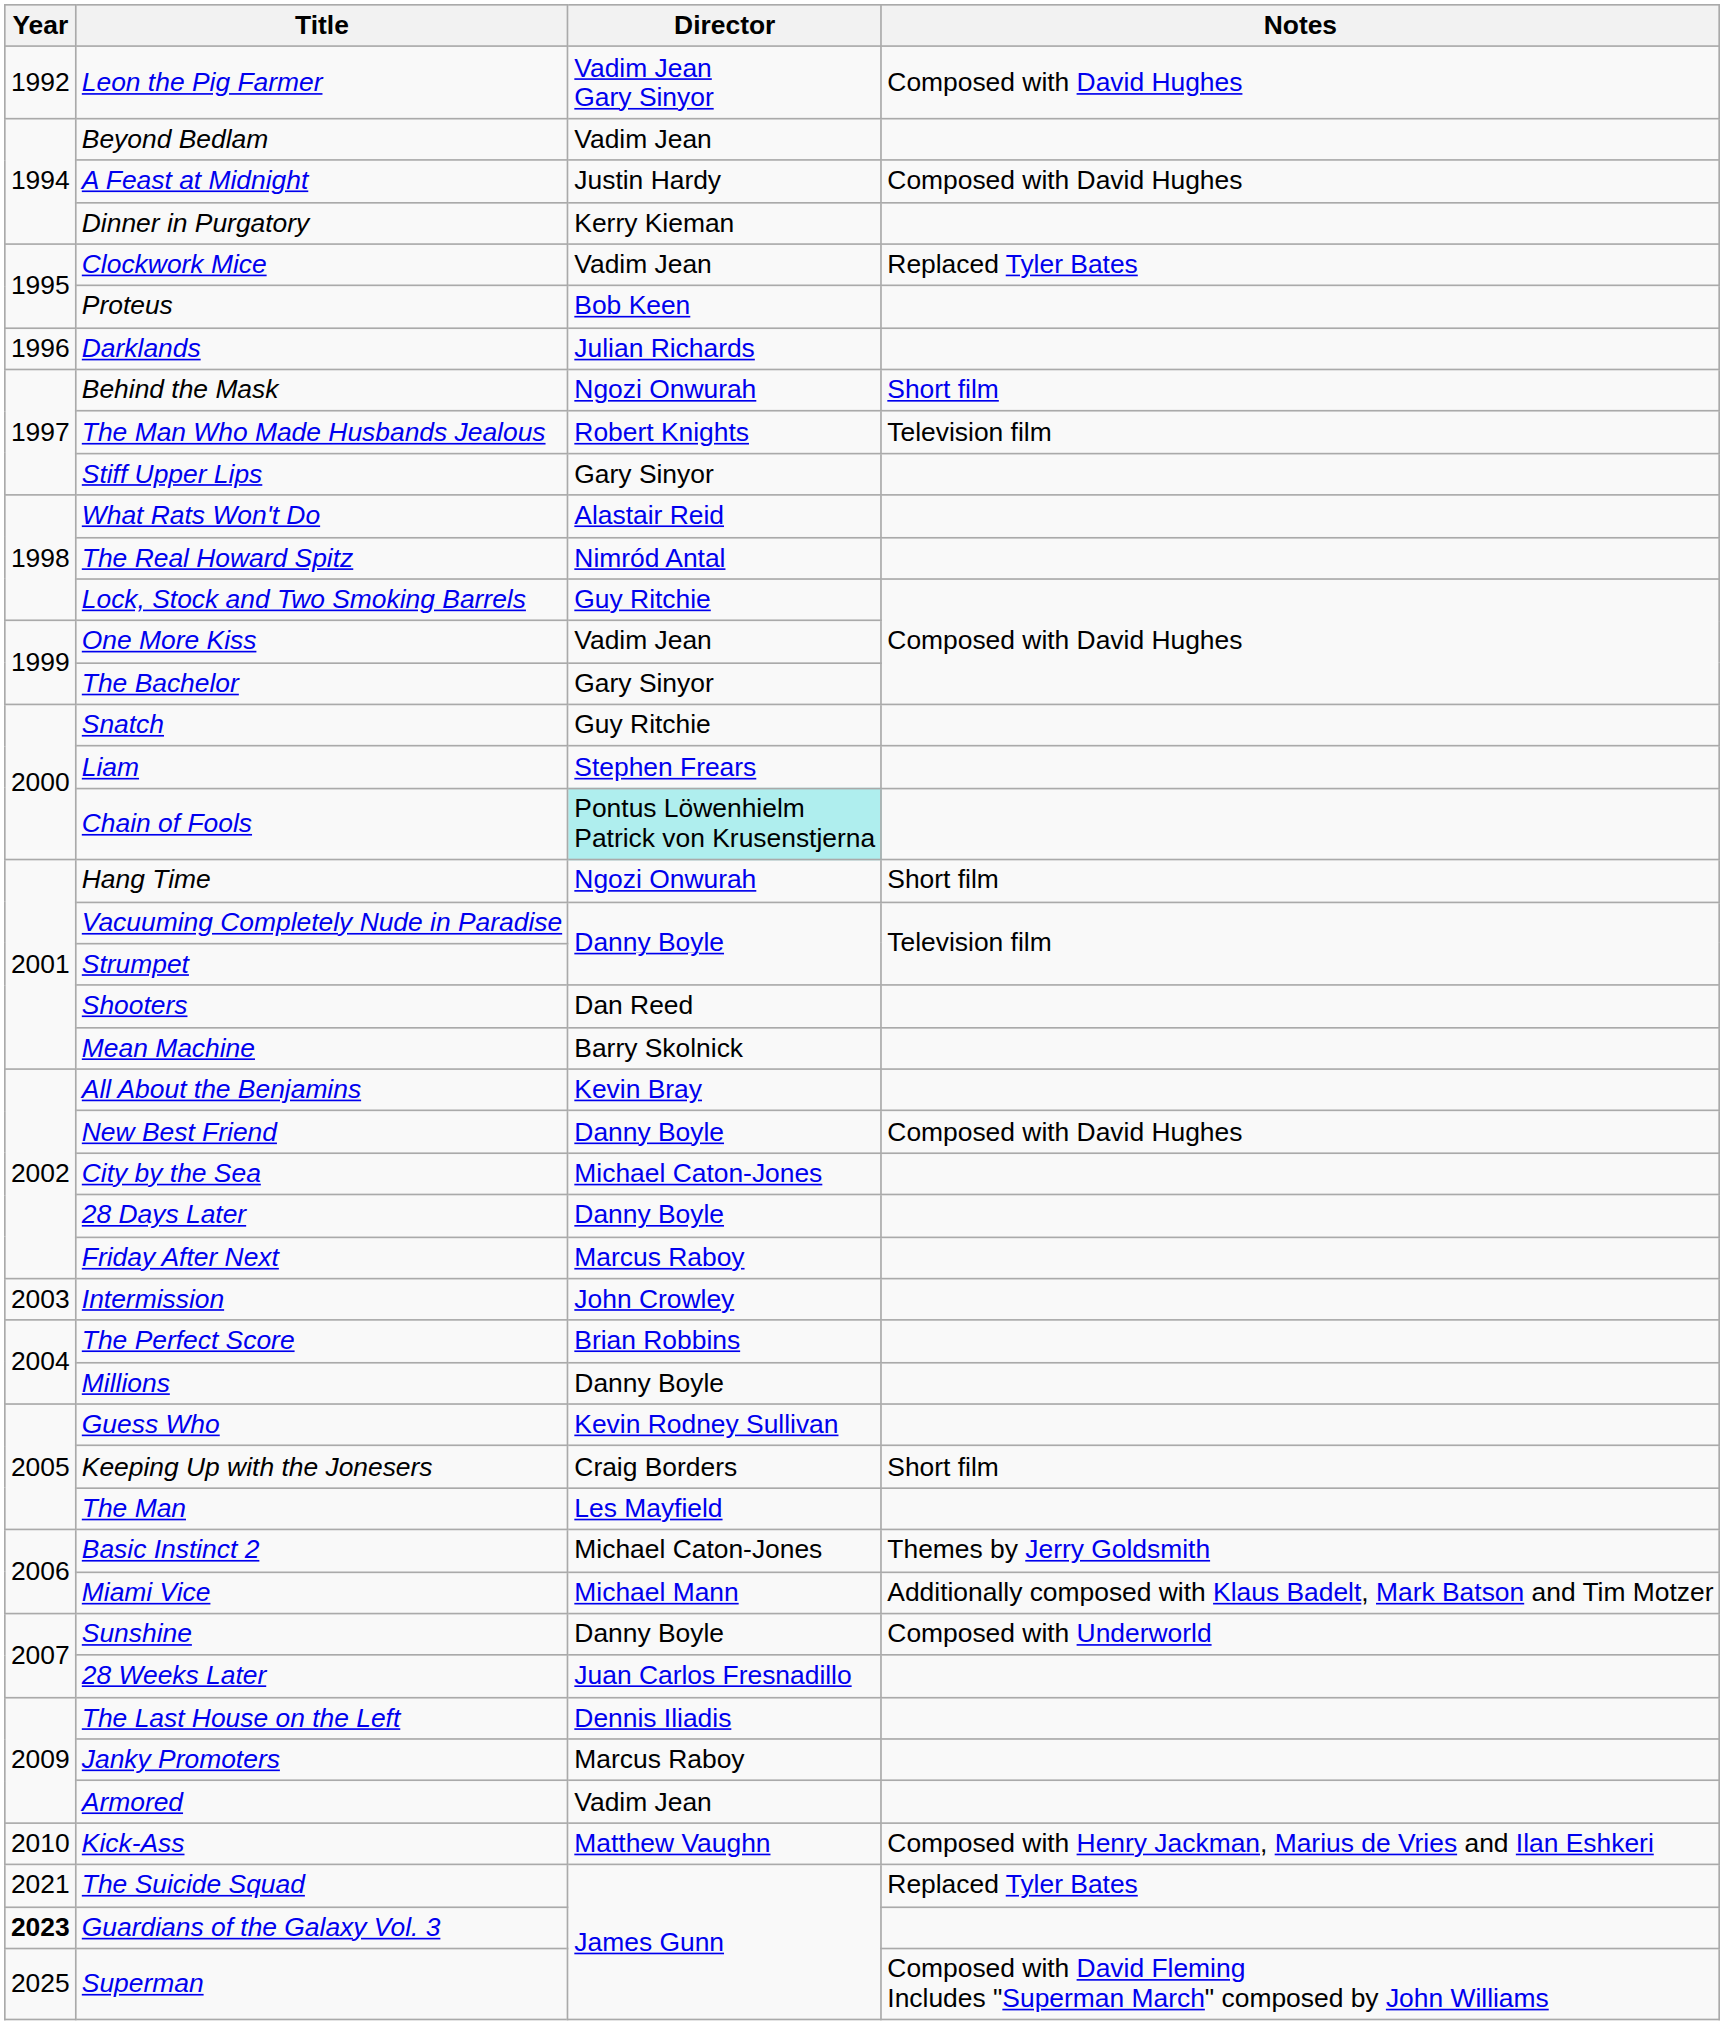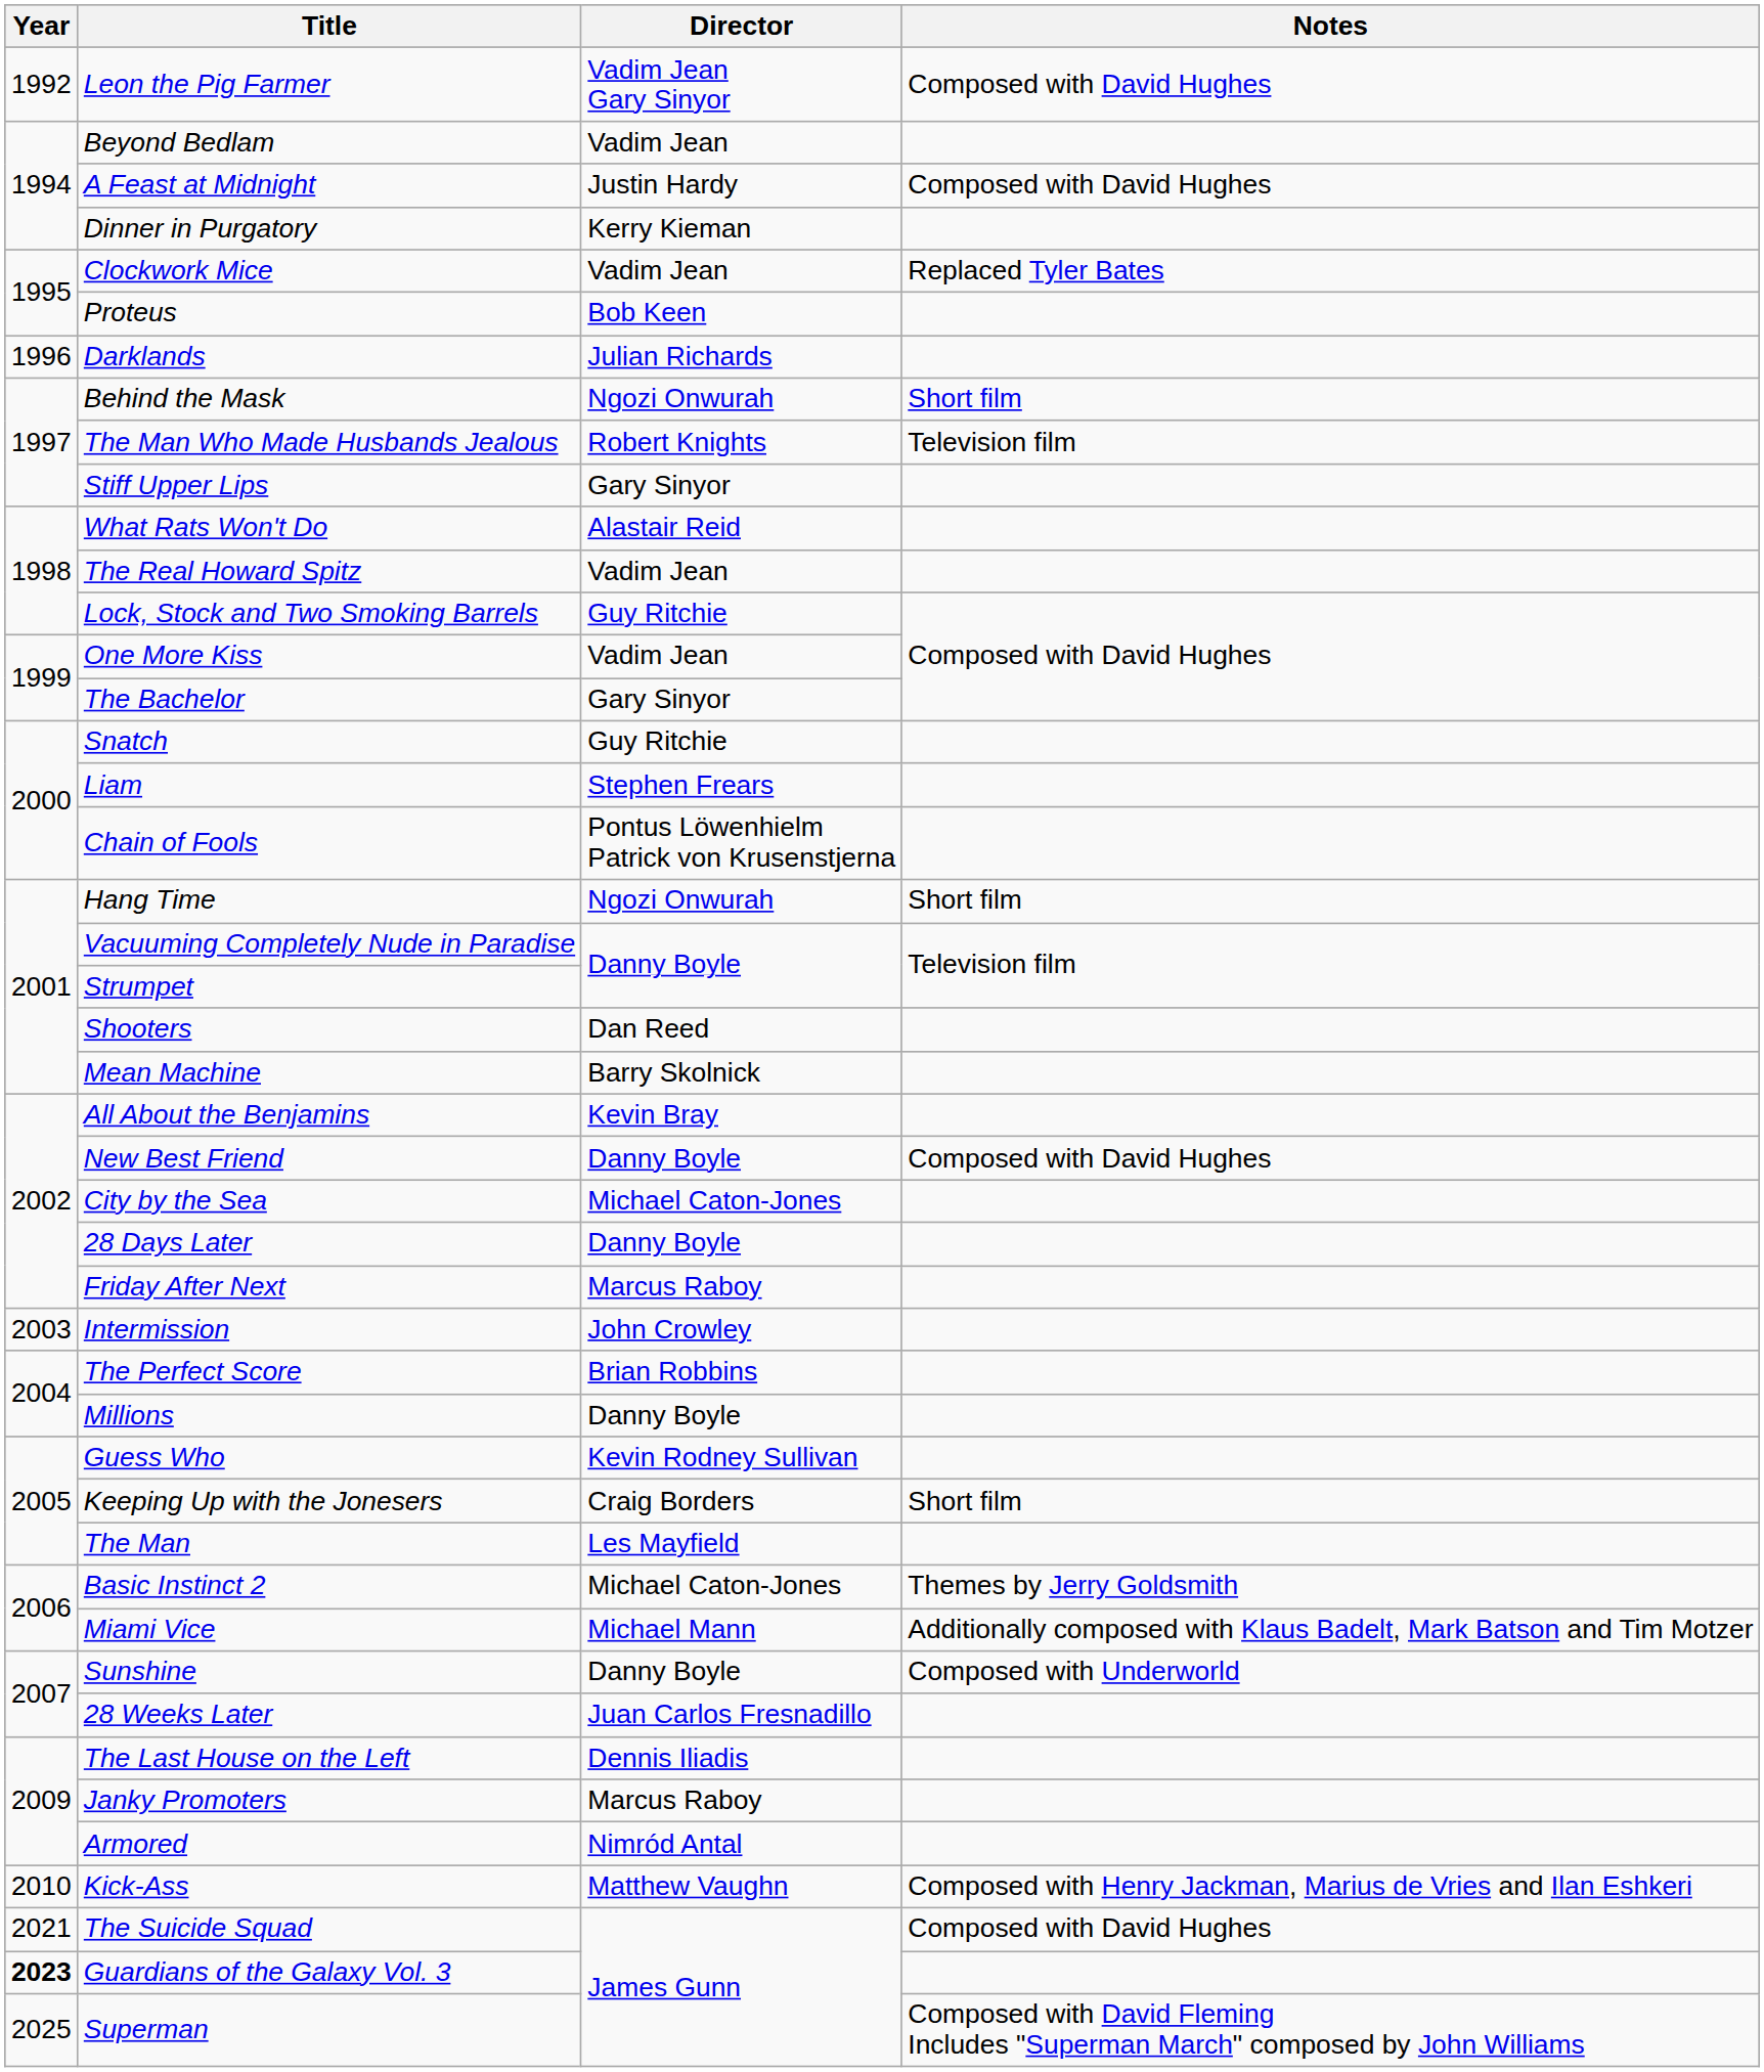The Real Howard Spitz | Director: Nimród Antal -> Vadim Jean
Chain of Fools | Director: paleturquoise background -> no background
Armored | Director: Vadim Jean -> Nimród Antal
The Suicide Squad | Notes: Replaced Tyler Bates -> Composed with David Hughes
